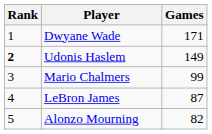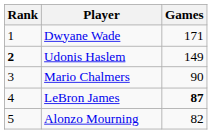Mario Chalmers | Games: 99 -> 90
LeBron James | Games: normal -> bold
